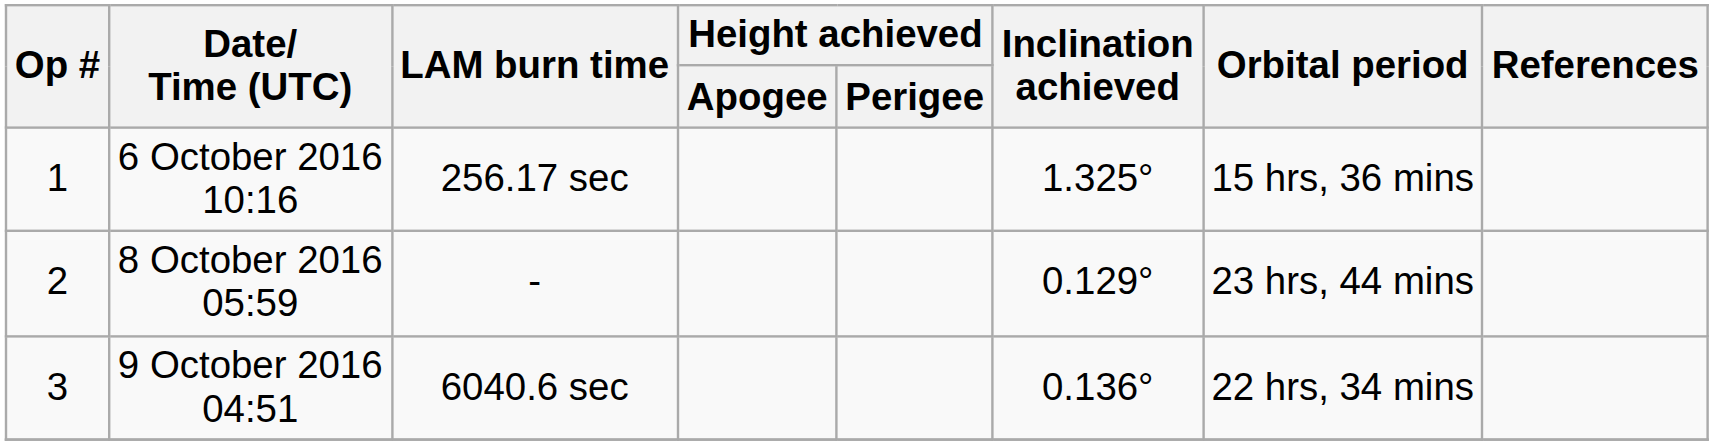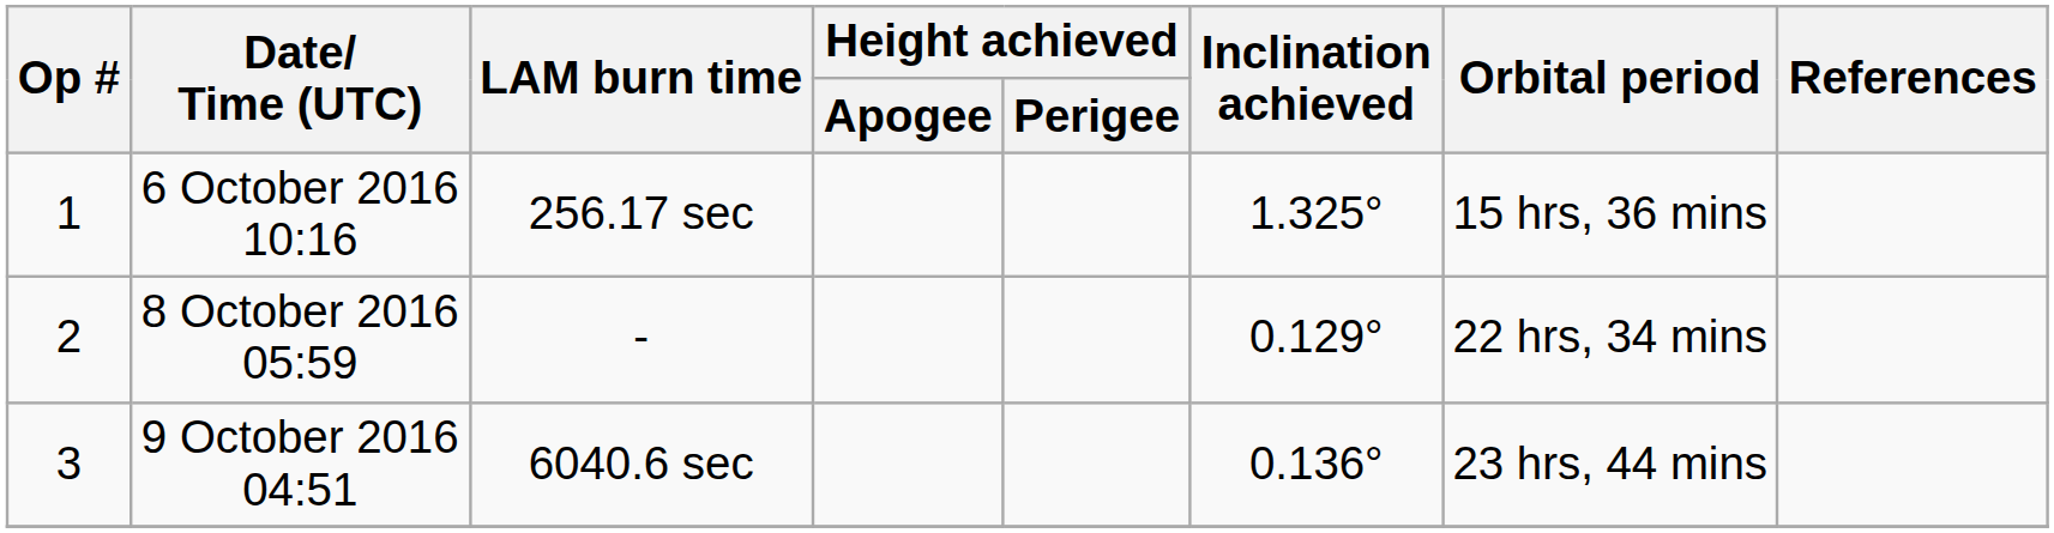8 October 2016 05:59 | Orbital period: 23 hrs, 44 mins -> 22 hrs, 34 mins
9 October 2016 04:51 | Orbital period: 22 hrs, 34 mins -> 23 hrs, 44 mins
